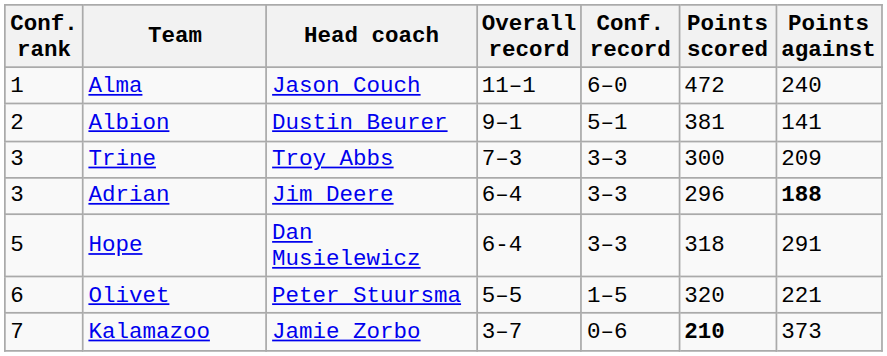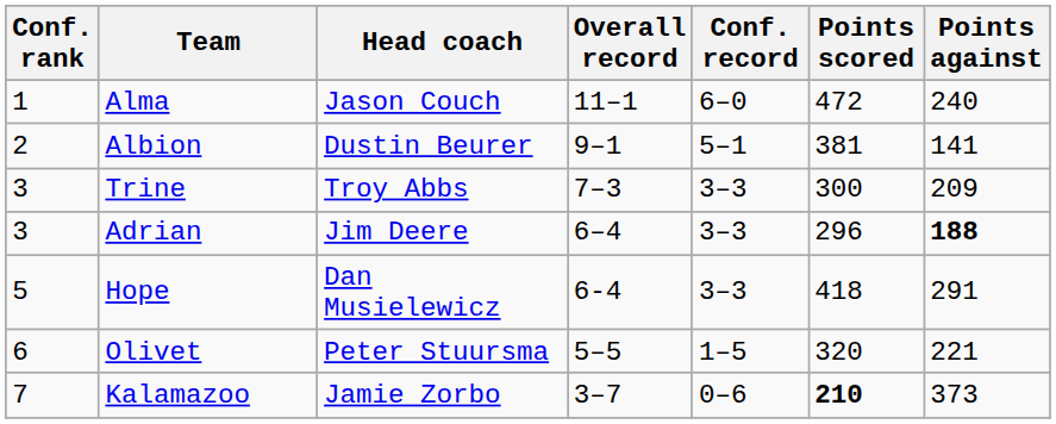Hope | Points scored: 318 -> 418
